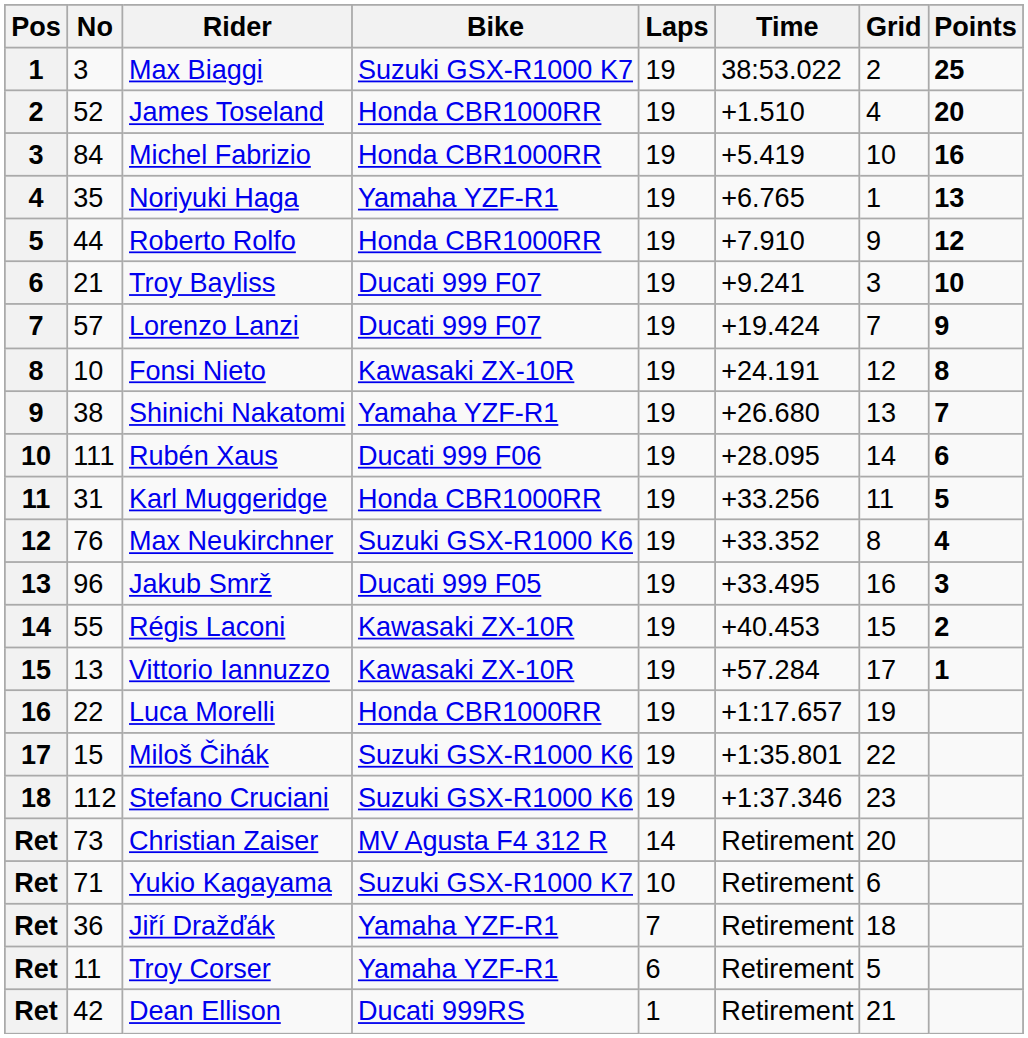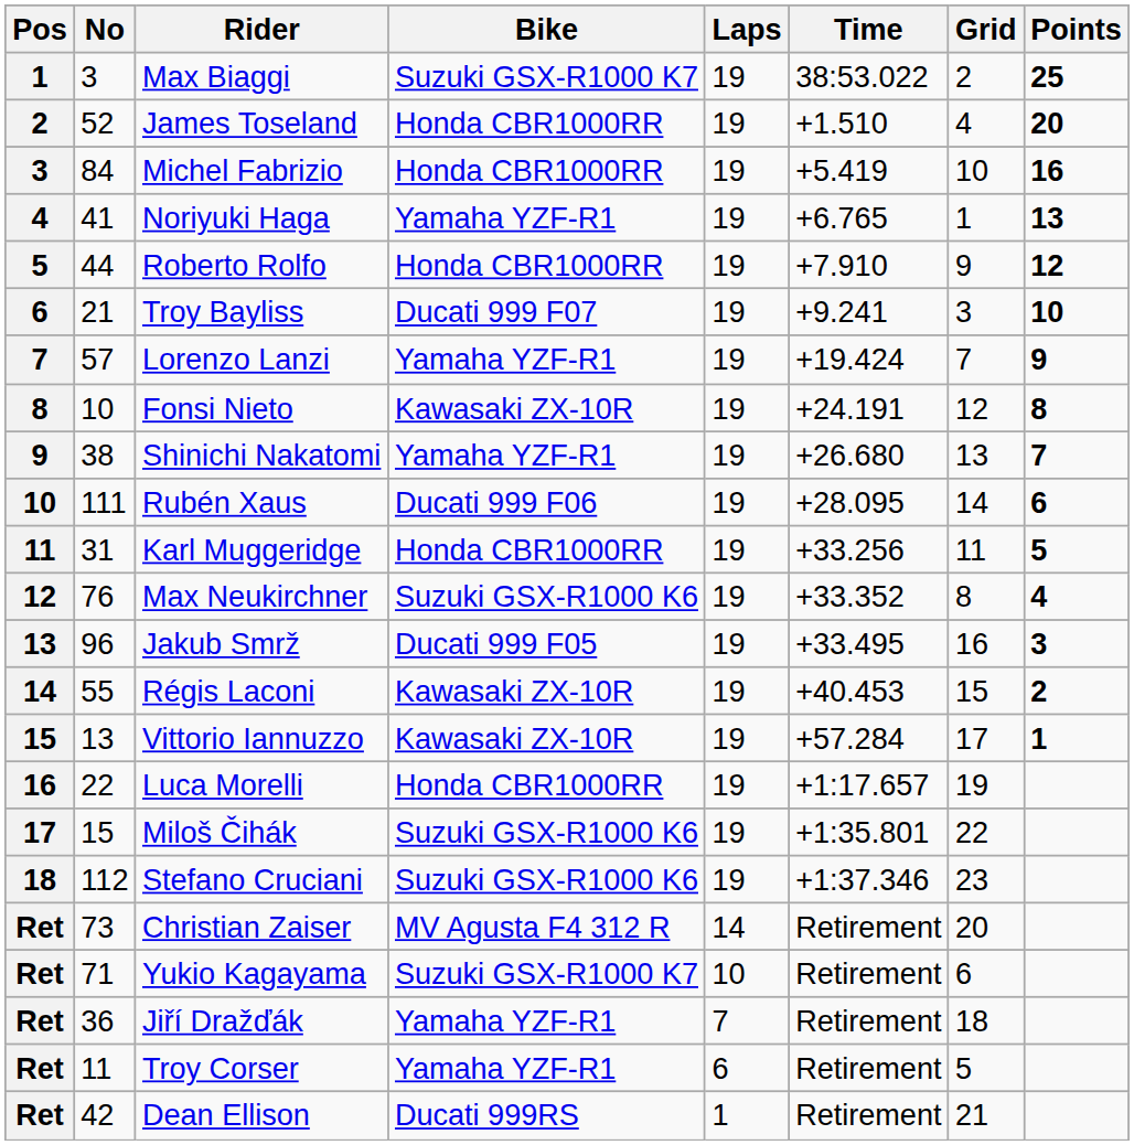Noriyuki Haga | No: 35 -> 41
Lorenzo Lanzi | Bike: Ducati 999 F07 -> Yamaha YZF-R1
